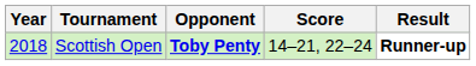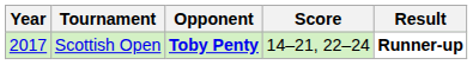Scottish Open | Year: 2018 -> 2017
